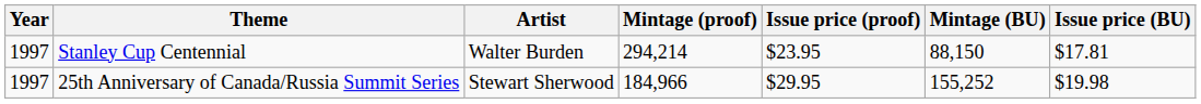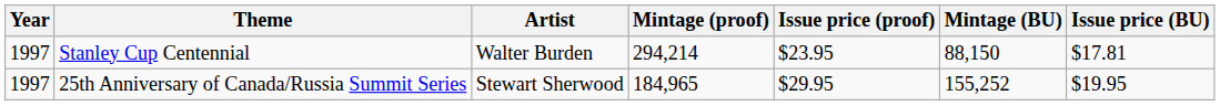25th Anniversary of Canada/Russia Summit Series | Mintage (proof): 184,966 -> 184,965
25th Anniversary of Canada/Russia Summit Series | Issue price (BU): $19.98 -> $19.95
